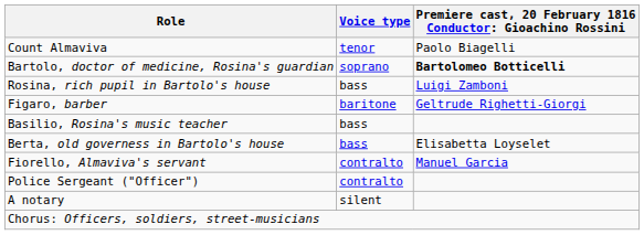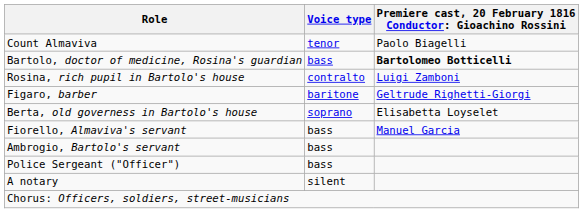Bartolo, doctor of medicine, Rosina's guardian | Voice type: soprano -> bass
Rosina, rich pupil in Bartolo's house | Voice type: bass -> contralto
- row: Basilio, Rosina's music teacher | bass
Berta, old governess in Bartolo's house | Voice type: bass -> soprano
Fiorello, Almaviva's servant | Voice type: contralto -> bass
+ row: Ambrogio, Bartolo's servant | bass
Police Sergeant ("Officer") | Voice type: contralto -> bass
